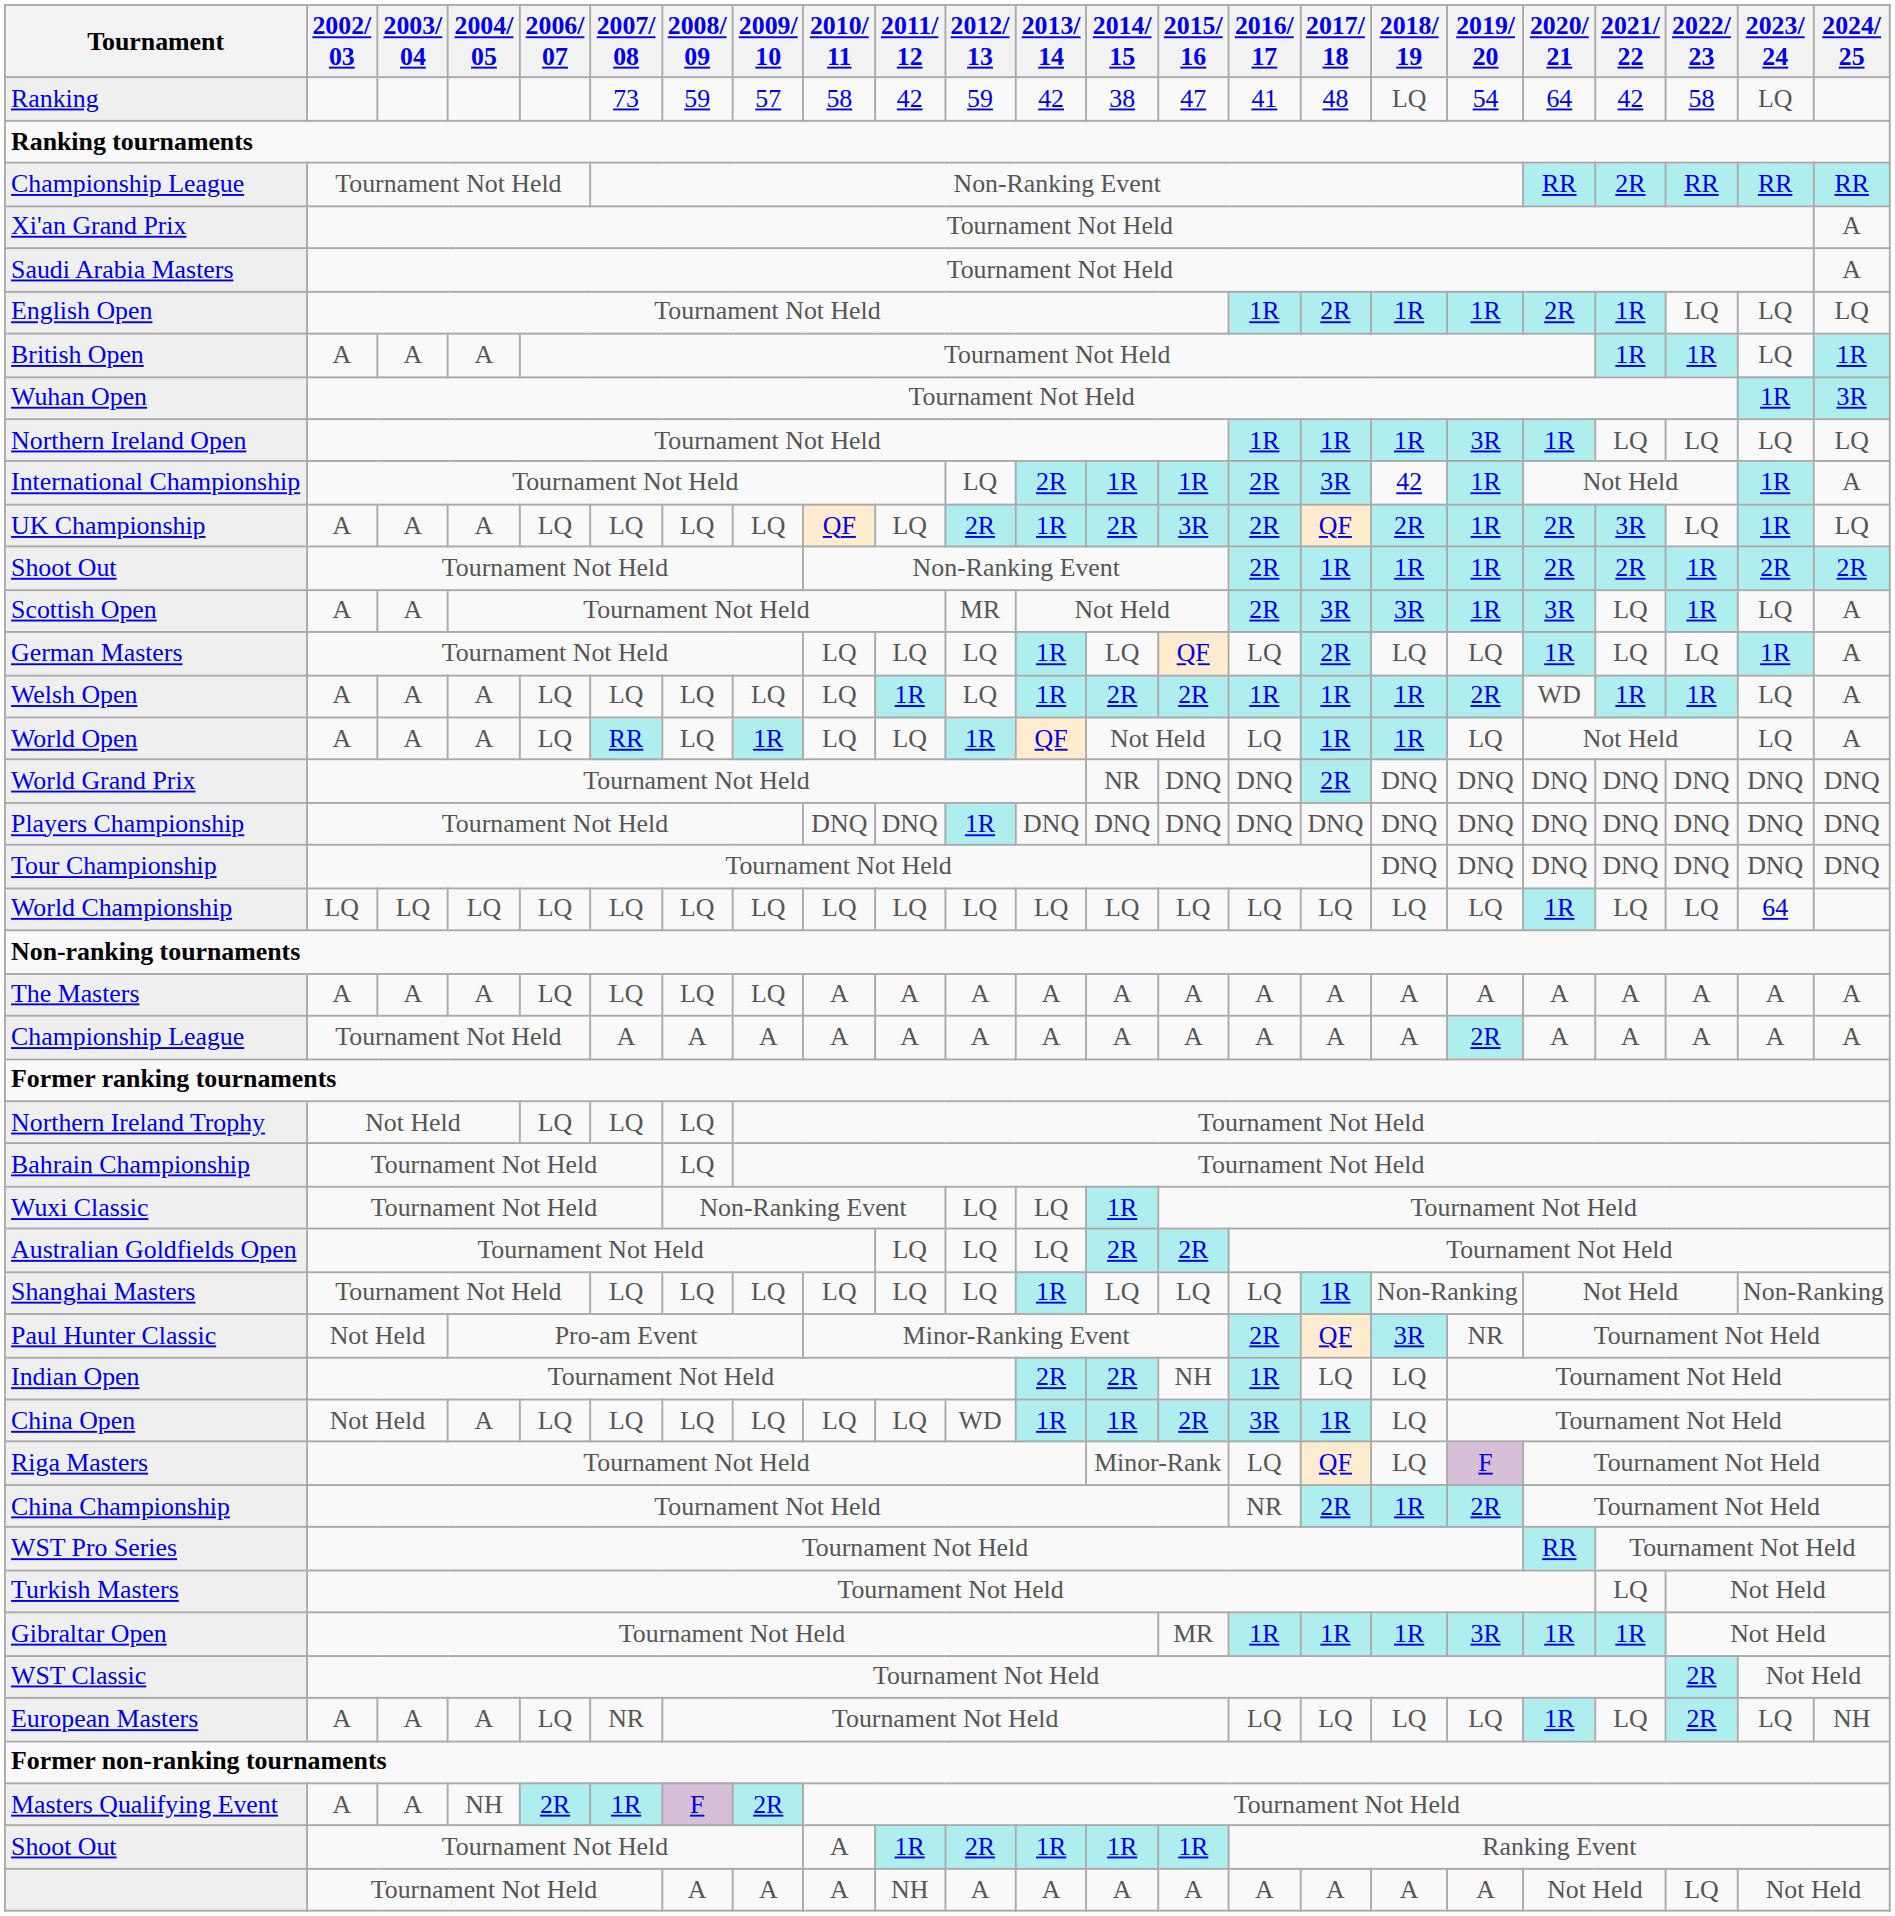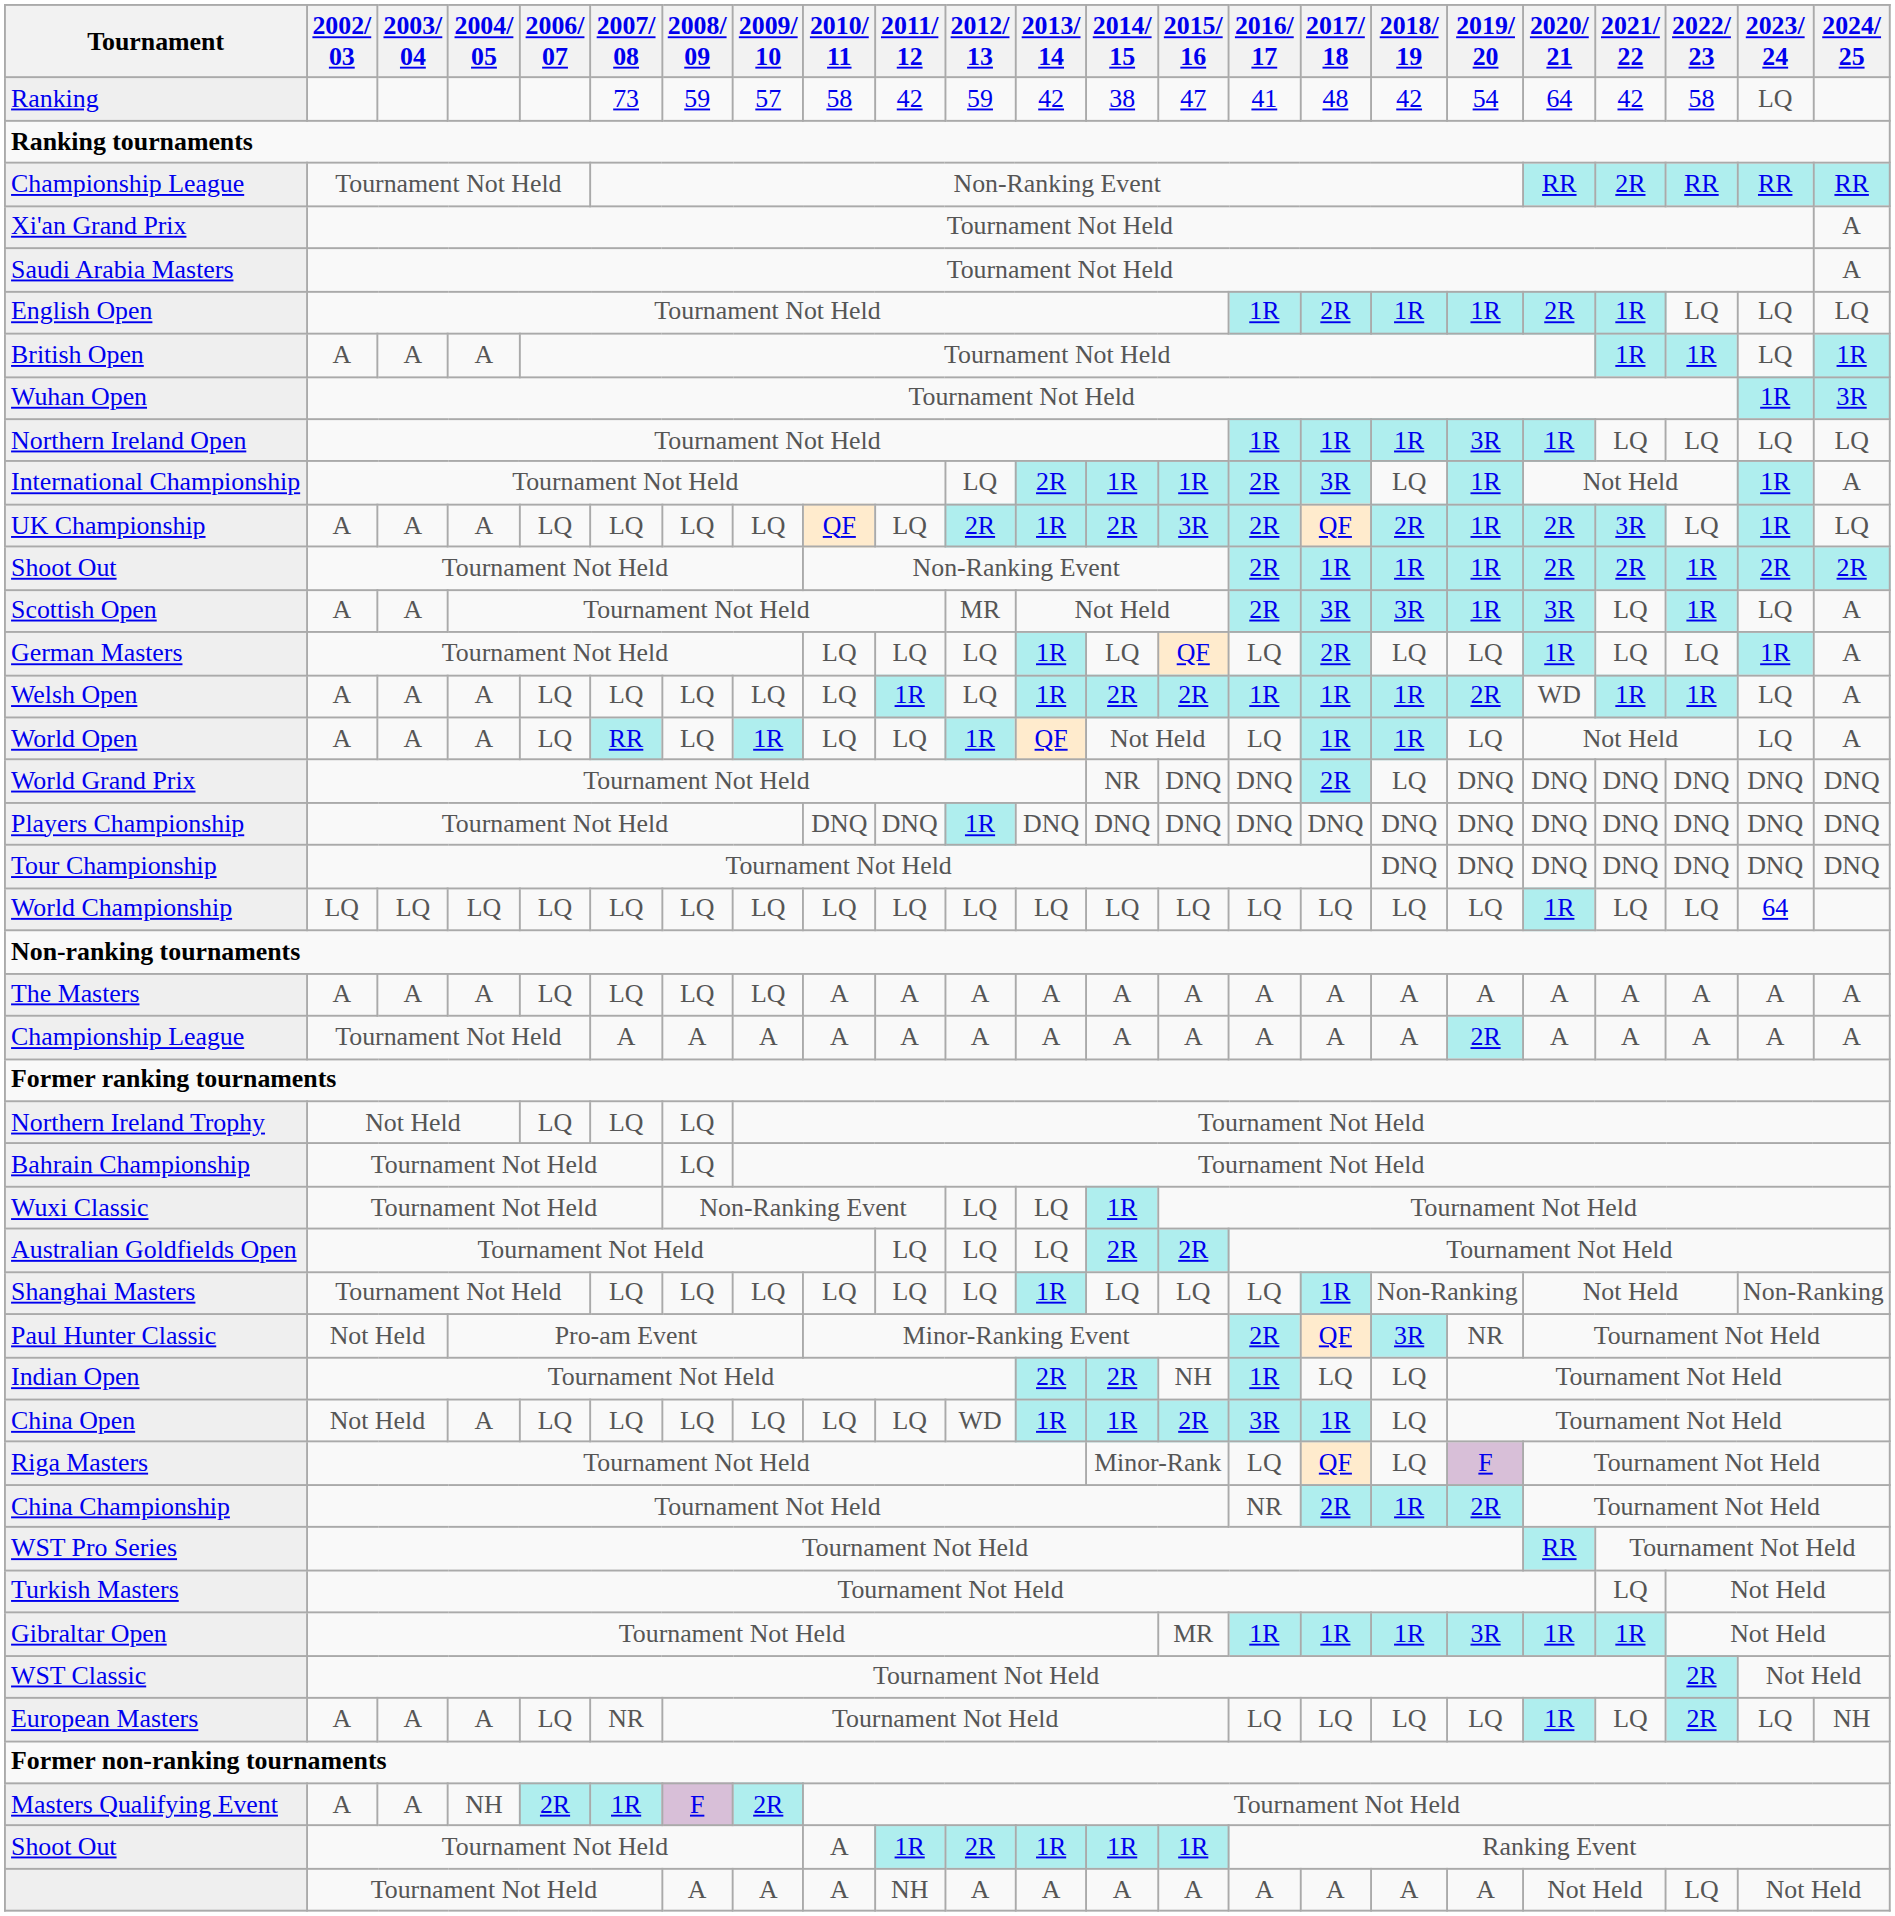Ranking | 2018/ 19: LQ -> 42
International Championship | 2018/ 19: 42 -> LQ
World Grand Prix | 2018/ 19: DNQ -> LQ
